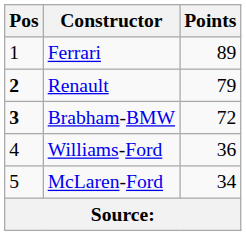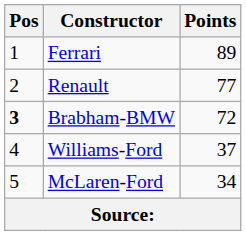Renault | Pos: bold -> normal
Renault | Points: 79 -> 77
Williams-Ford | Points: 36 -> 37
